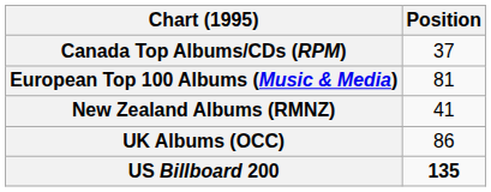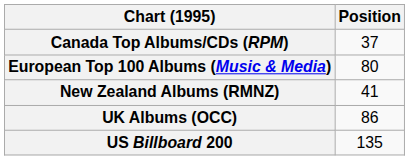European Top 100 Albums (Music & Media) | Position: 81 -> 80
US Billboard 200 | Position: bold -> normal
